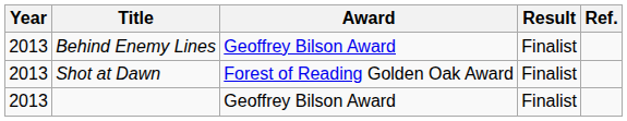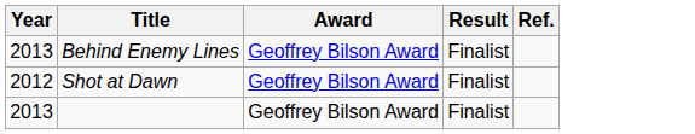Shot at Dawn | Year: 2013 -> 2012
Shot at Dawn | Award: Forest of Reading Golden Oak Award -> Geoffrey Bilson Award
